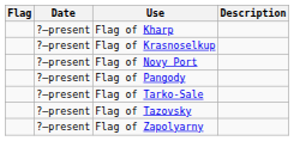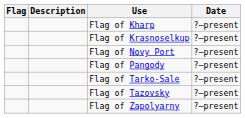columns swapped: Date <-> Description
